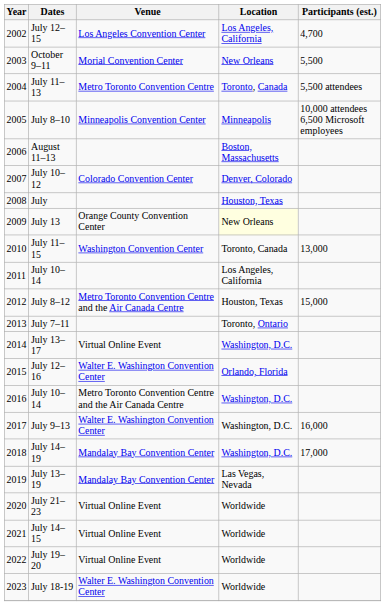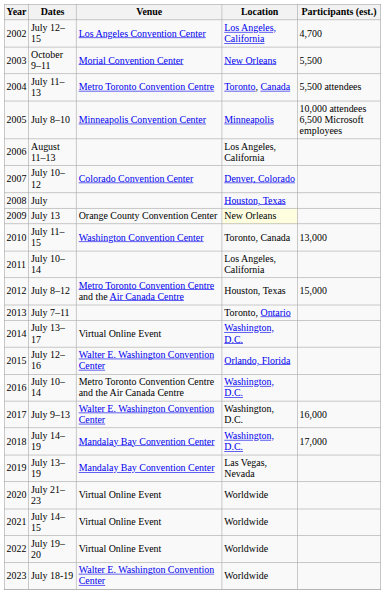August 11–13 | Location: Boston, Massachusetts -> Los Angeles, California
